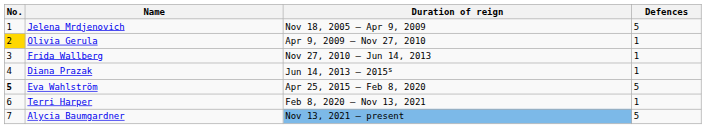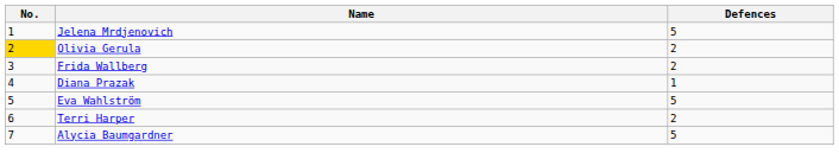- column: Duration of reign | Nov 18, 2005 — Apr 9, 2009 | Apr 9, 2009 — Nov 27, 2010 | Nov 27, 2010 — Jun 14, 2013 | Jun 14, 2013 — 2015s | Apr 25, 2015 — Feb 8, 2020 | Feb 8, 2020 — Nov 13, 2021 | Nov 13, 2021 — present
Olivia Gerula | Defences: 1 -> 2
Frida Wallberg | Defences: 1 -> 2
Eva Wahlström | No.: bold -> normal
Terri Harper | Defences: 1 -> 2
